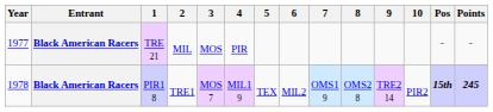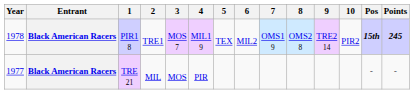rows swapped: TRE 21 <-> PIR1 8
